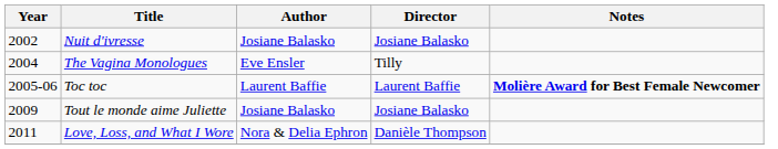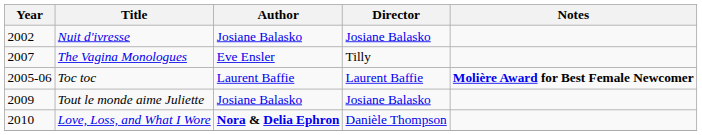The Vagina Monologues | Year: 2004 -> 2007
Love, Loss, and What I Wore | Year: 2011 -> 2010
Love, Loss, and What I Wore | Author: normal -> bold
